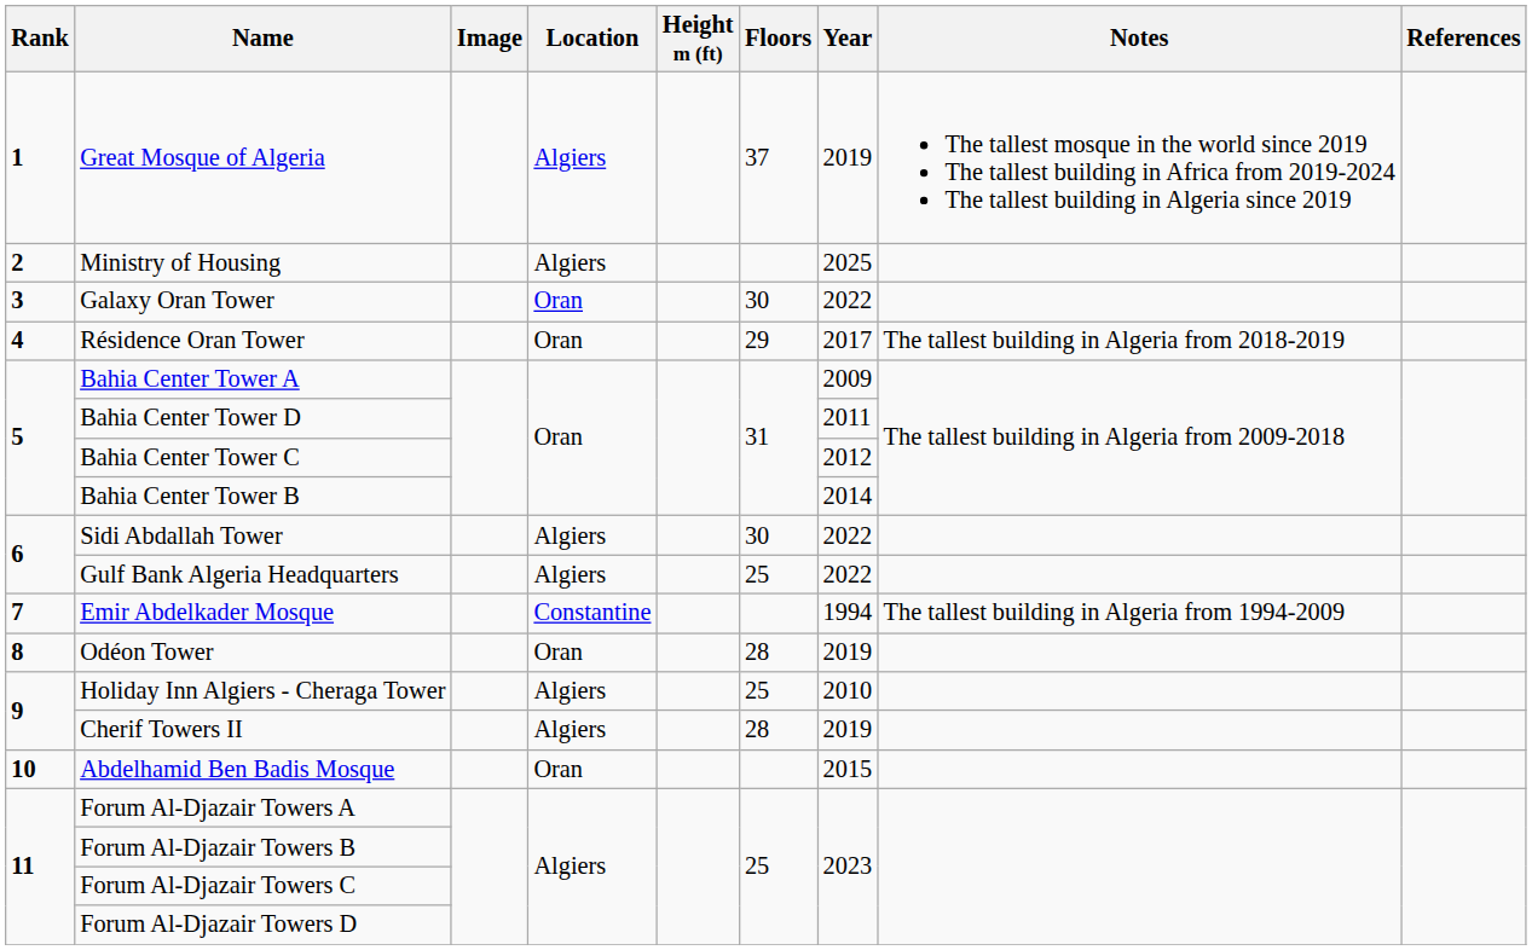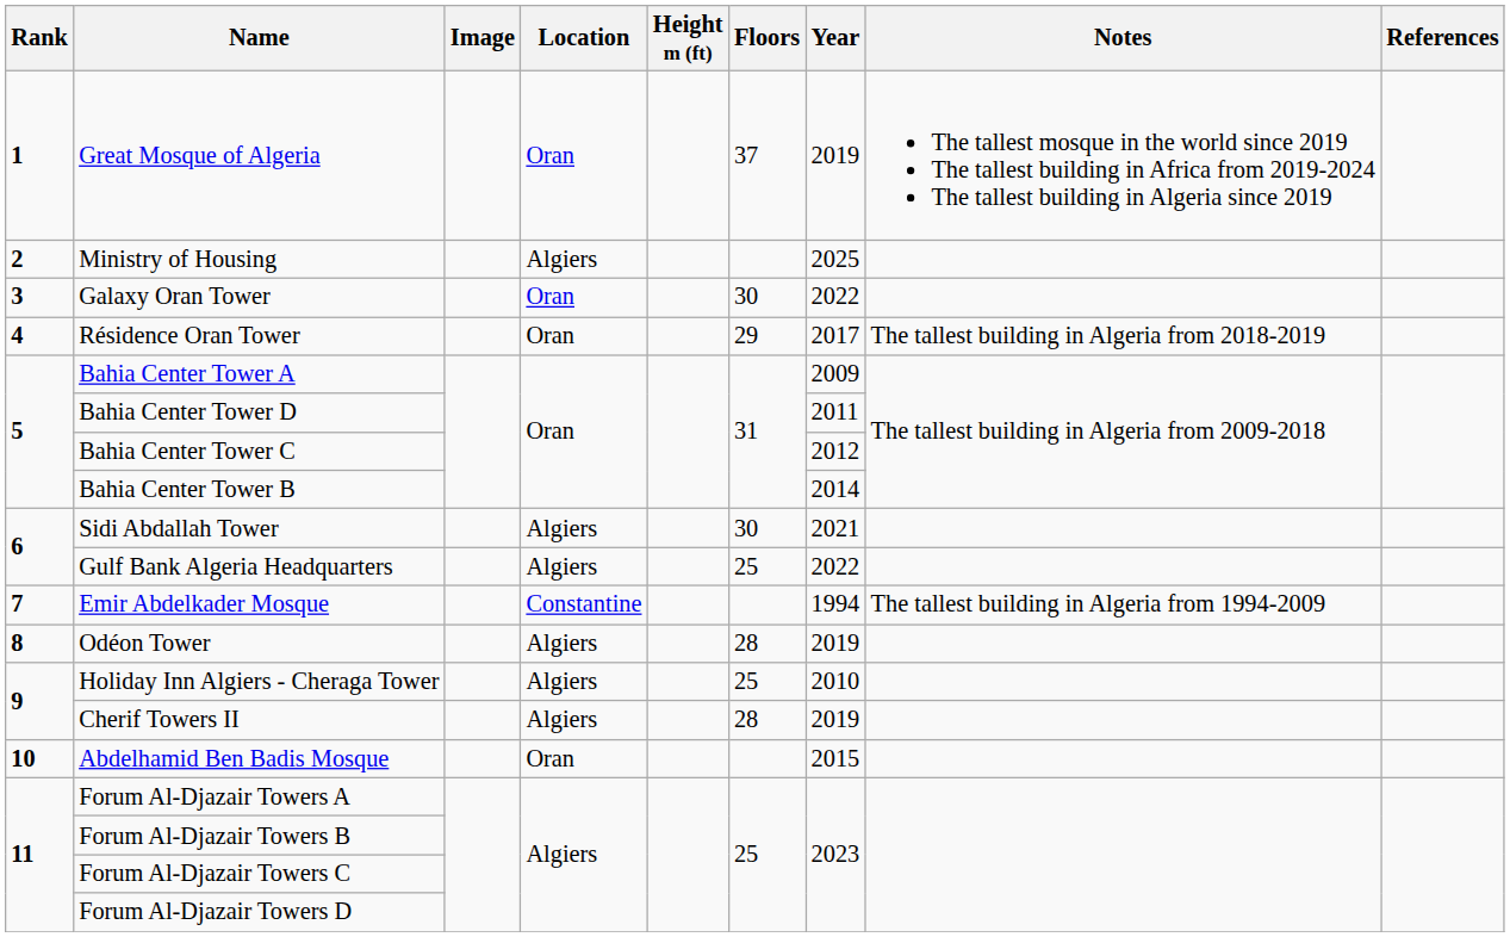Great Mosque of Algeria | Location: Algiers -> Oran
Sidi Abdallah Tower | Year: 2022 -> 2021
Odéon Tower | Location: Oran -> Algiers
